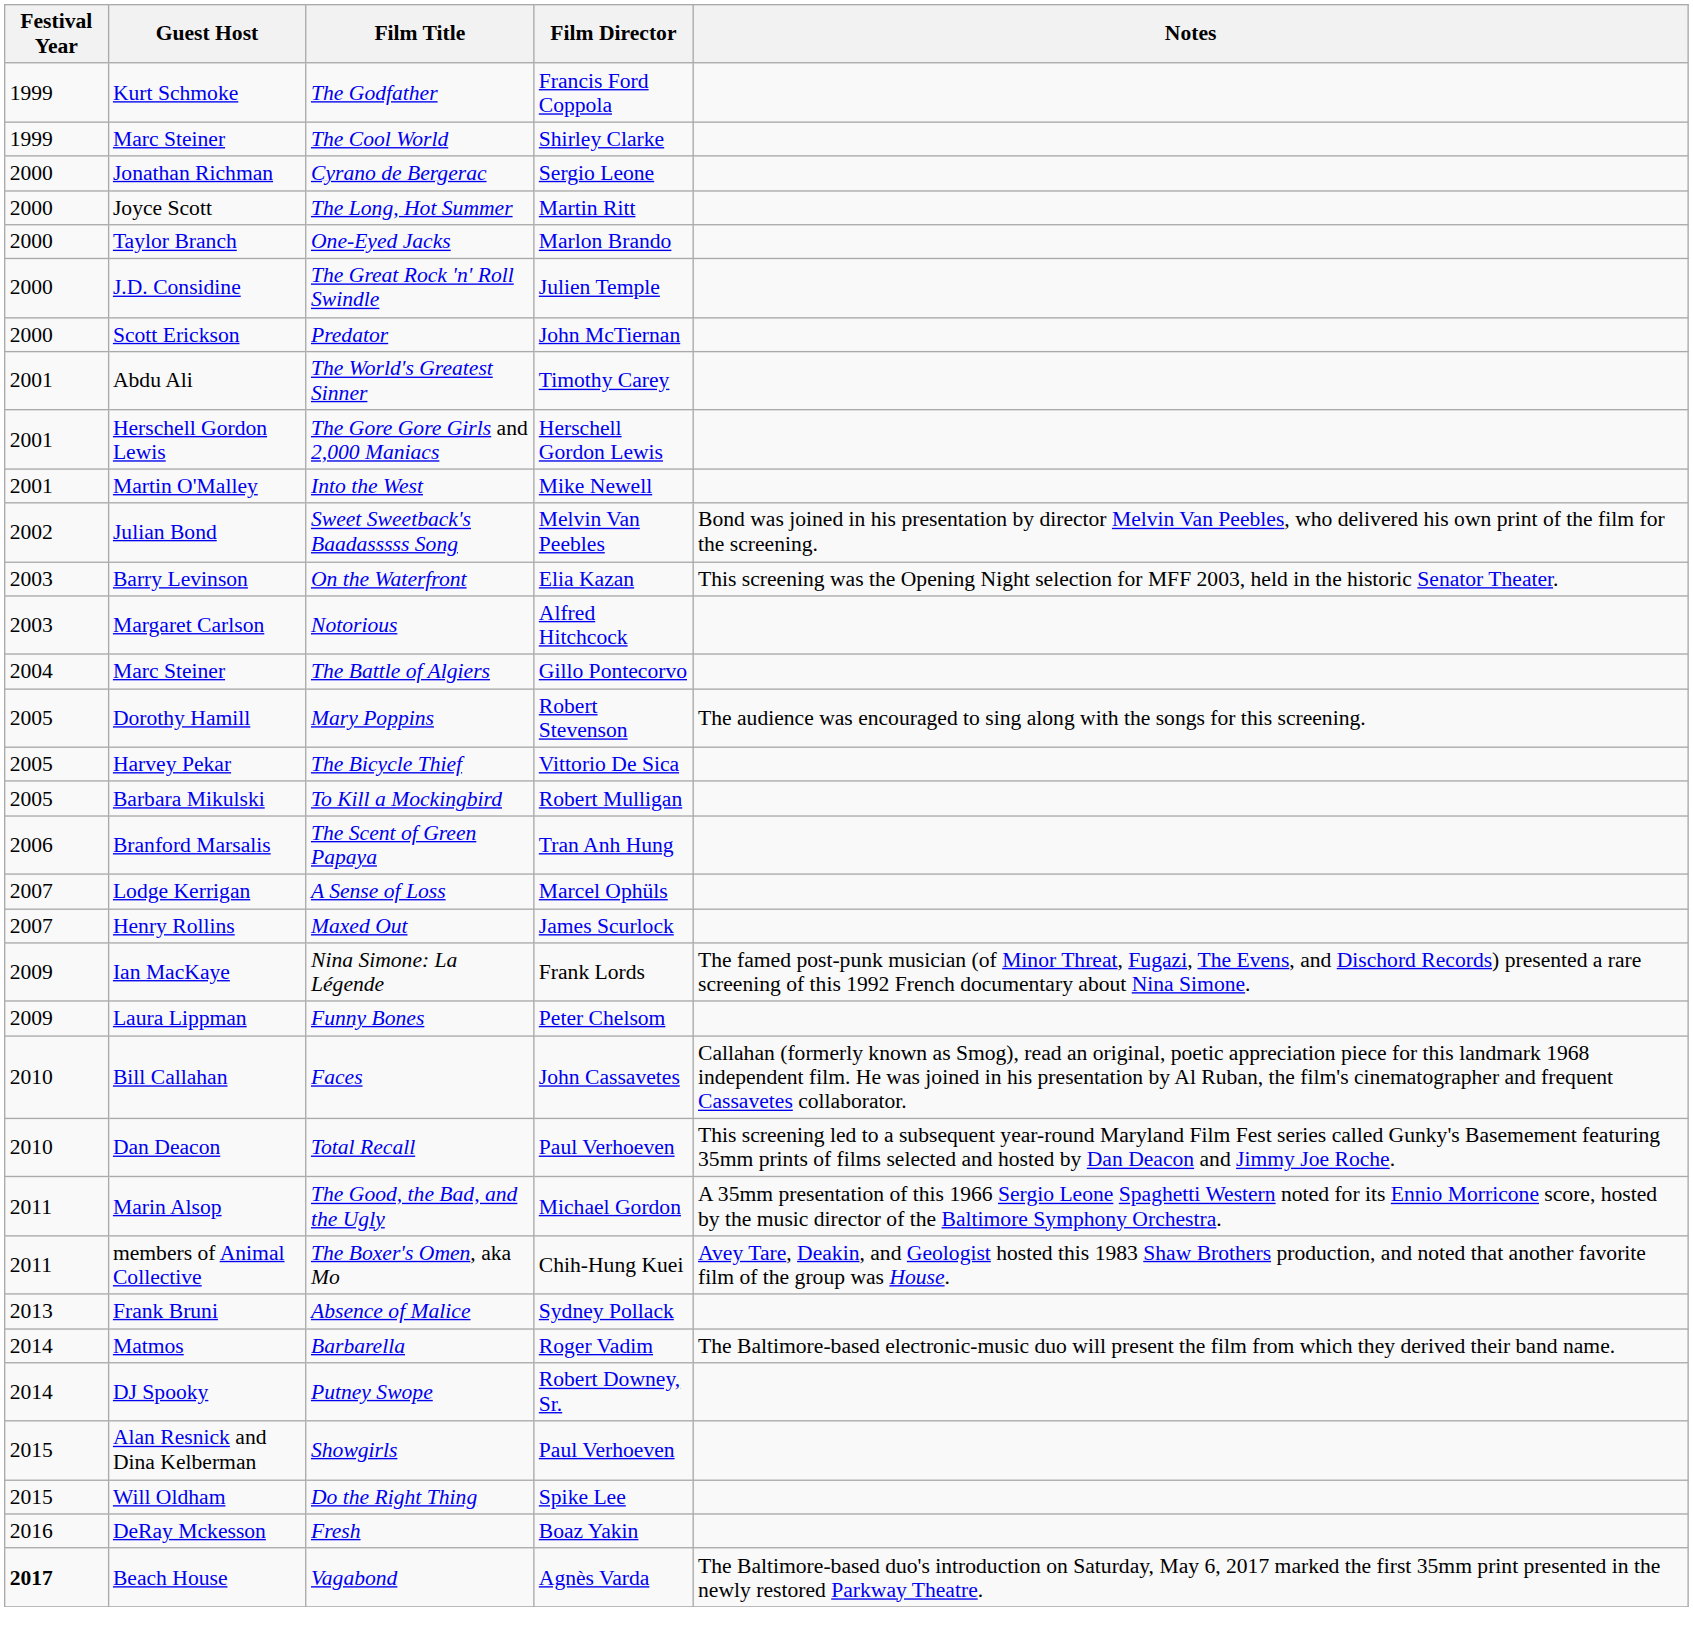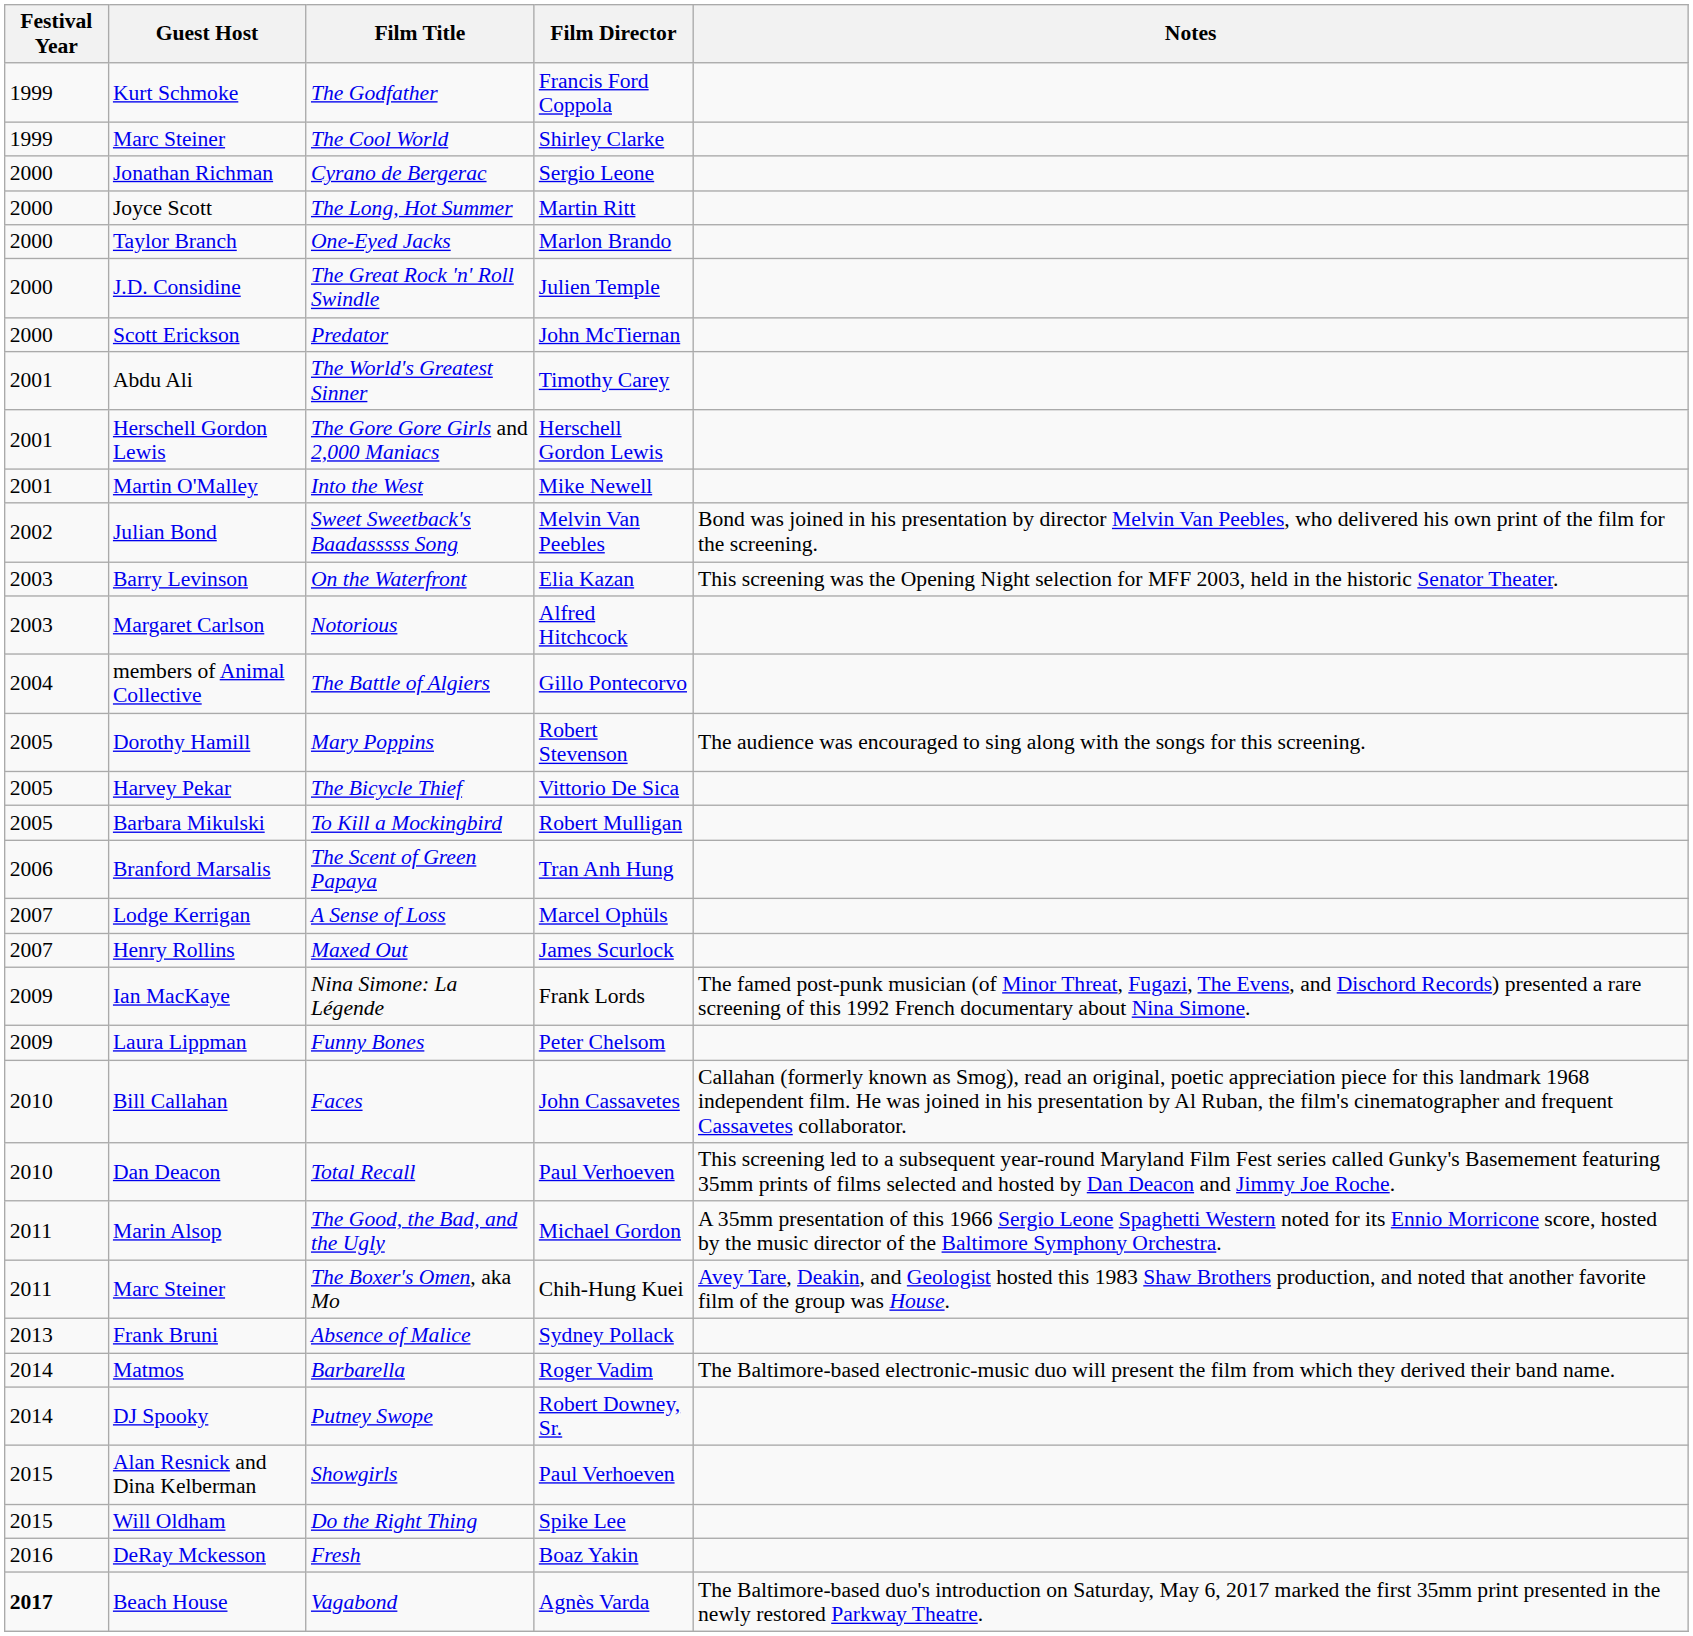The Battle of Algiers | Guest Host: Marc Steiner -> members of Animal Collective
The Boxer's Omen, aka Mo | Guest Host: members of Animal Collective -> Marc Steiner
